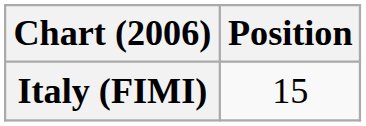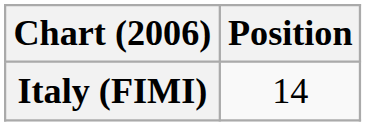Italy (FIMI) | Position: 15 -> 14
